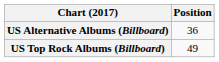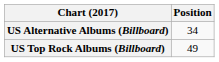US Alternative Albums (Billboard) | Position: 36 -> 34
